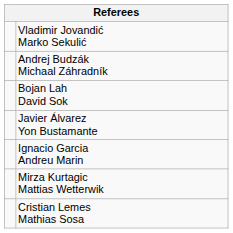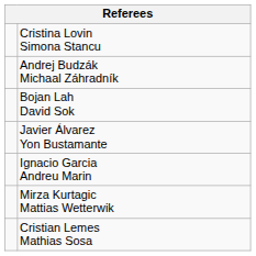+ row: Cristina Lovin Simona Stancu
- row: Vladimir Jovandić Marko Sekulić
